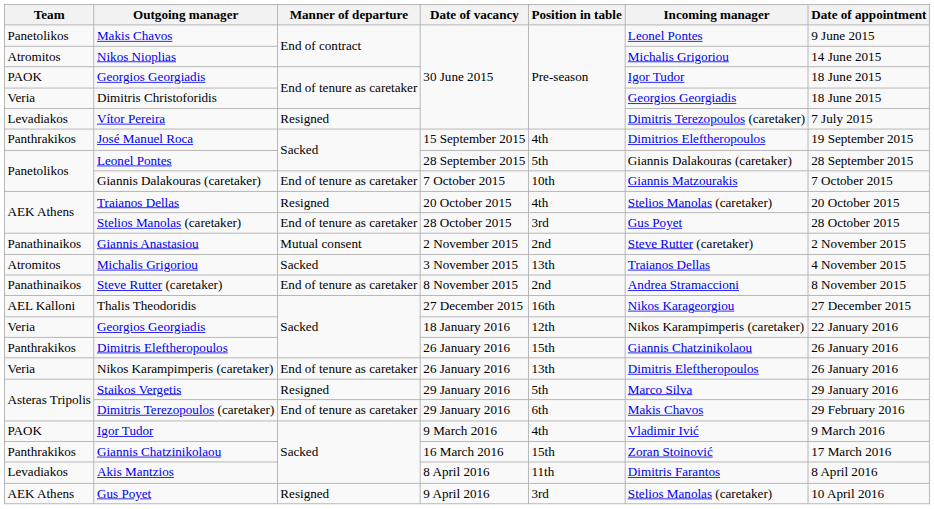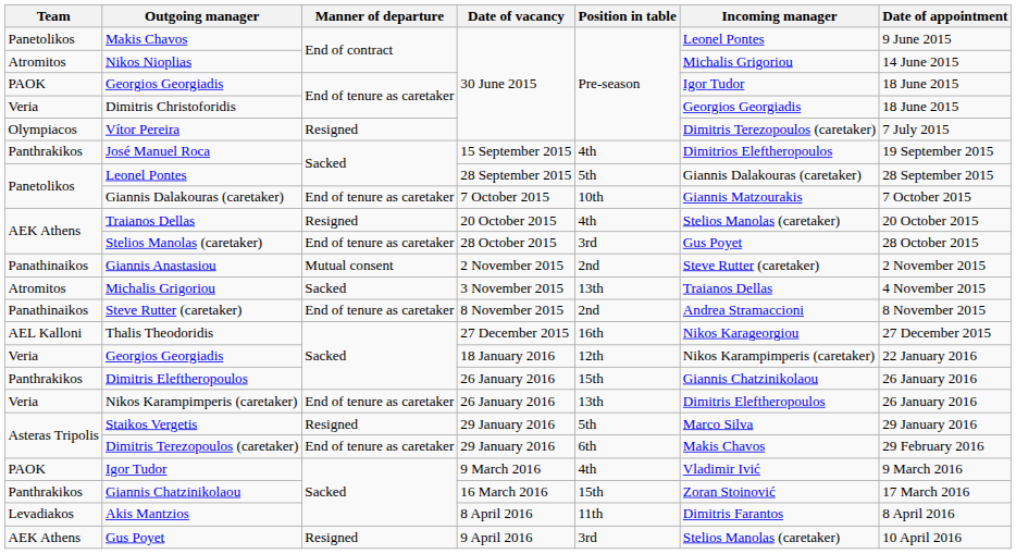Vítor Pereira | Team: Levadiakos -> Olympiacos
